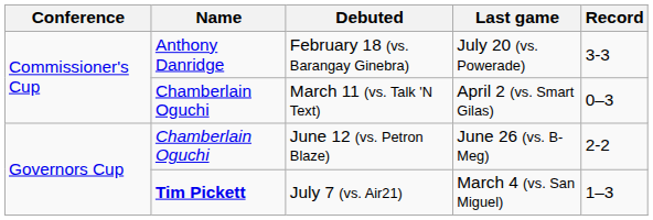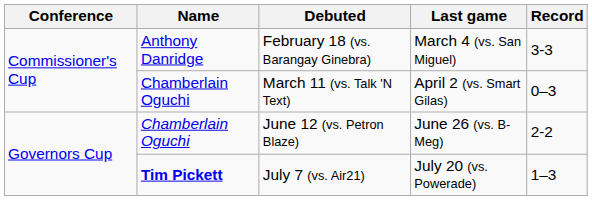February 18 (vs. Barangay Ginebra) | Last game: July 20 (vs. Powerade) -> March 4 (vs. San Miguel)
July 7 (vs. Air21) | Last game: March 4 (vs. San Miguel) -> July 20 (vs. Powerade)
